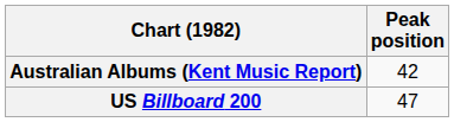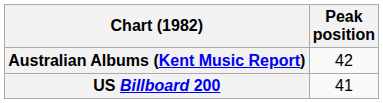US Billboard 200 | Peak position: 47 -> 41
